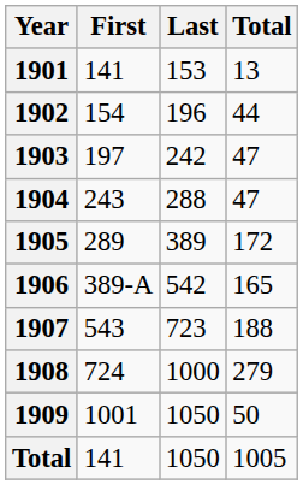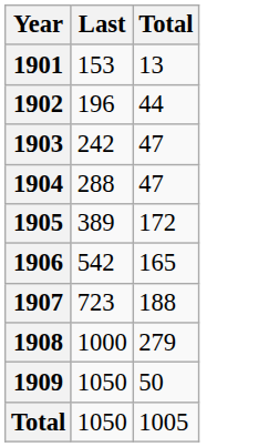- column: First | 141 | 154 | 197 | 243 | 289 | 389-A | 543 | 724 | 1001 | 141
